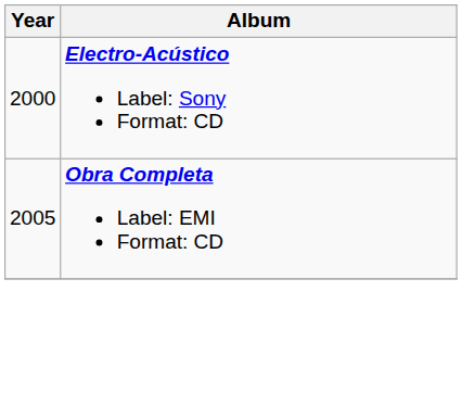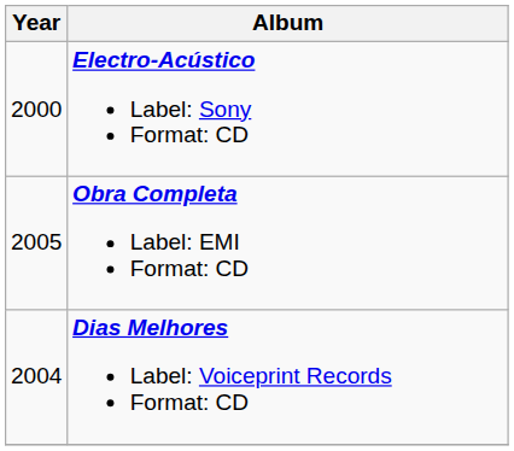+ row: 2004 | Dias Melhores Label: Voiceprint Records Format: CD
